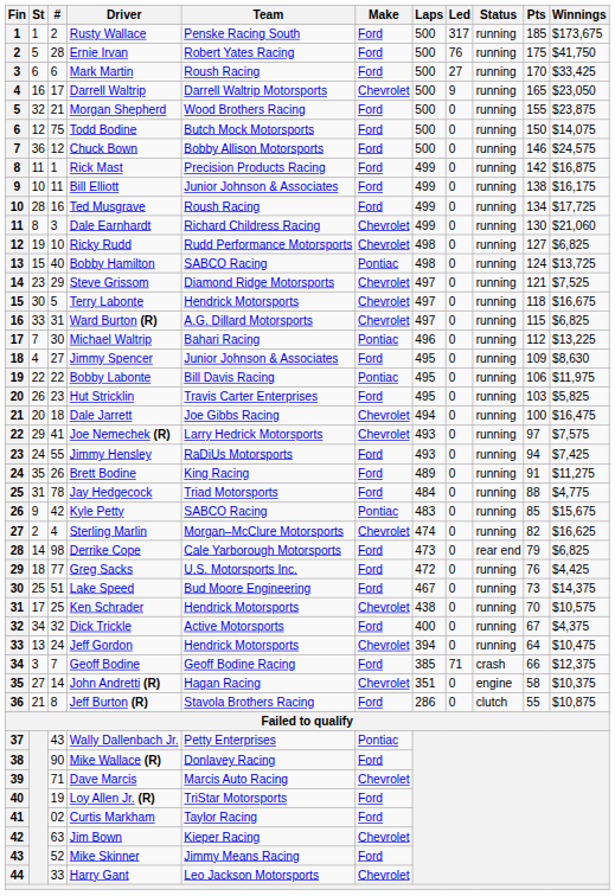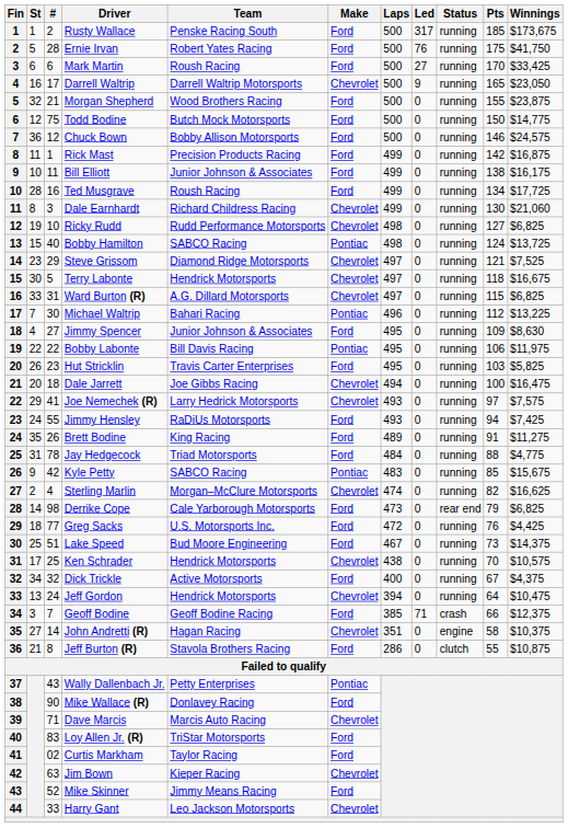Todd Bodine | Winnings: $14,075 -> $14,775
Loy Allen Jr. (R) | #: 19 -> 83
